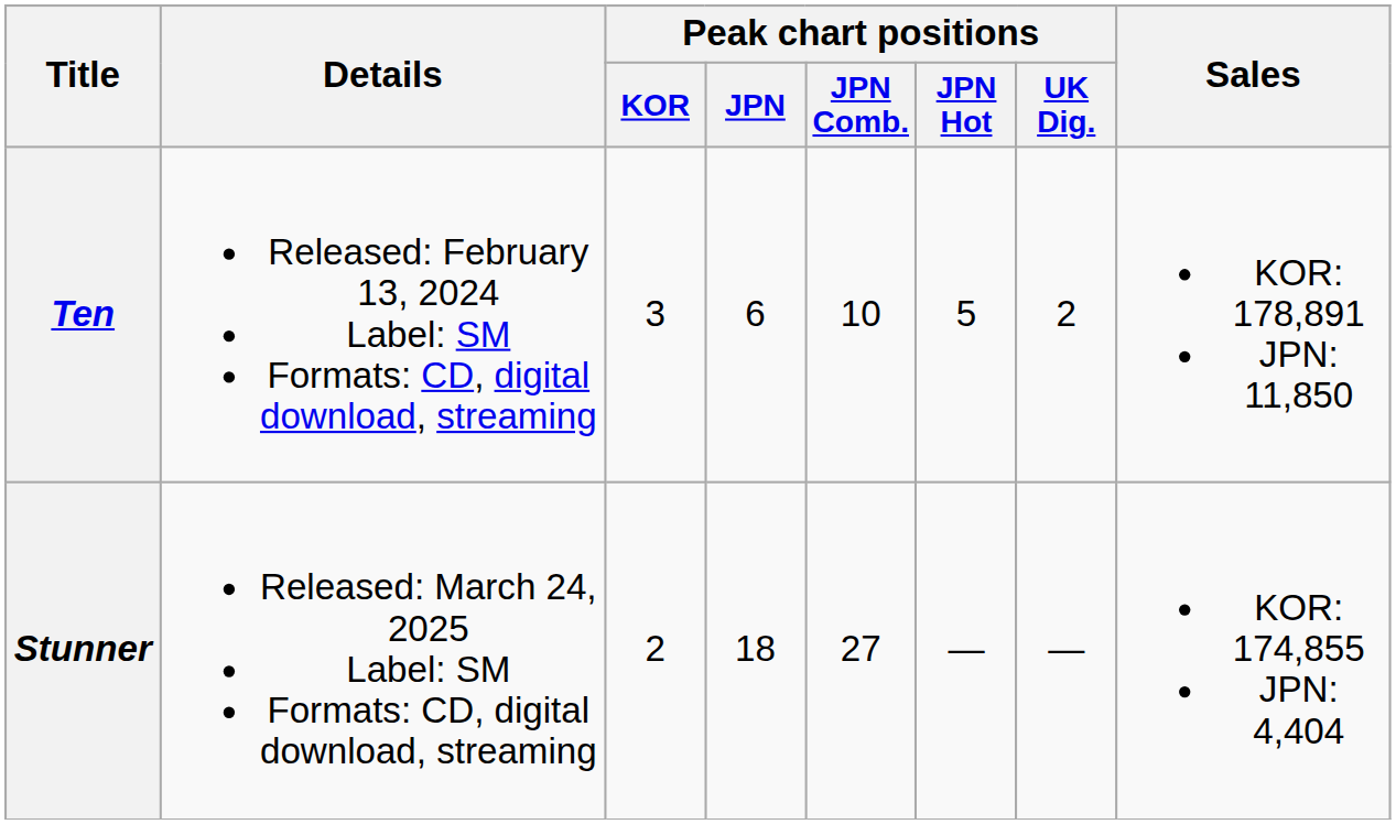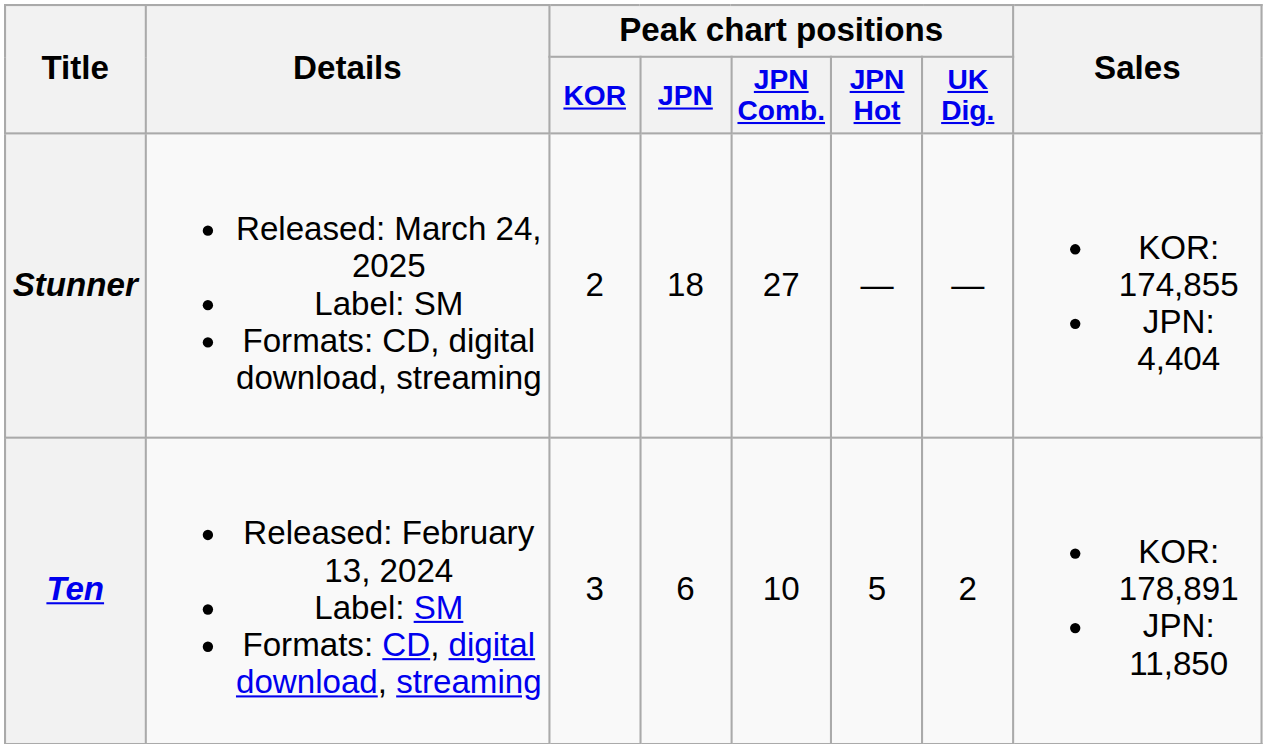rows swapped: Ten <-> Stunner
